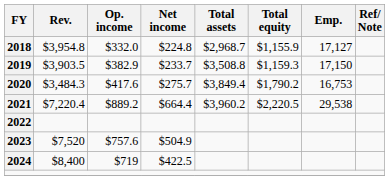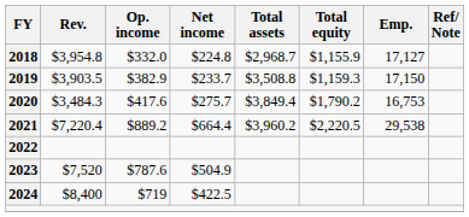2023 | Op. income: $757.6 -> $787.6
